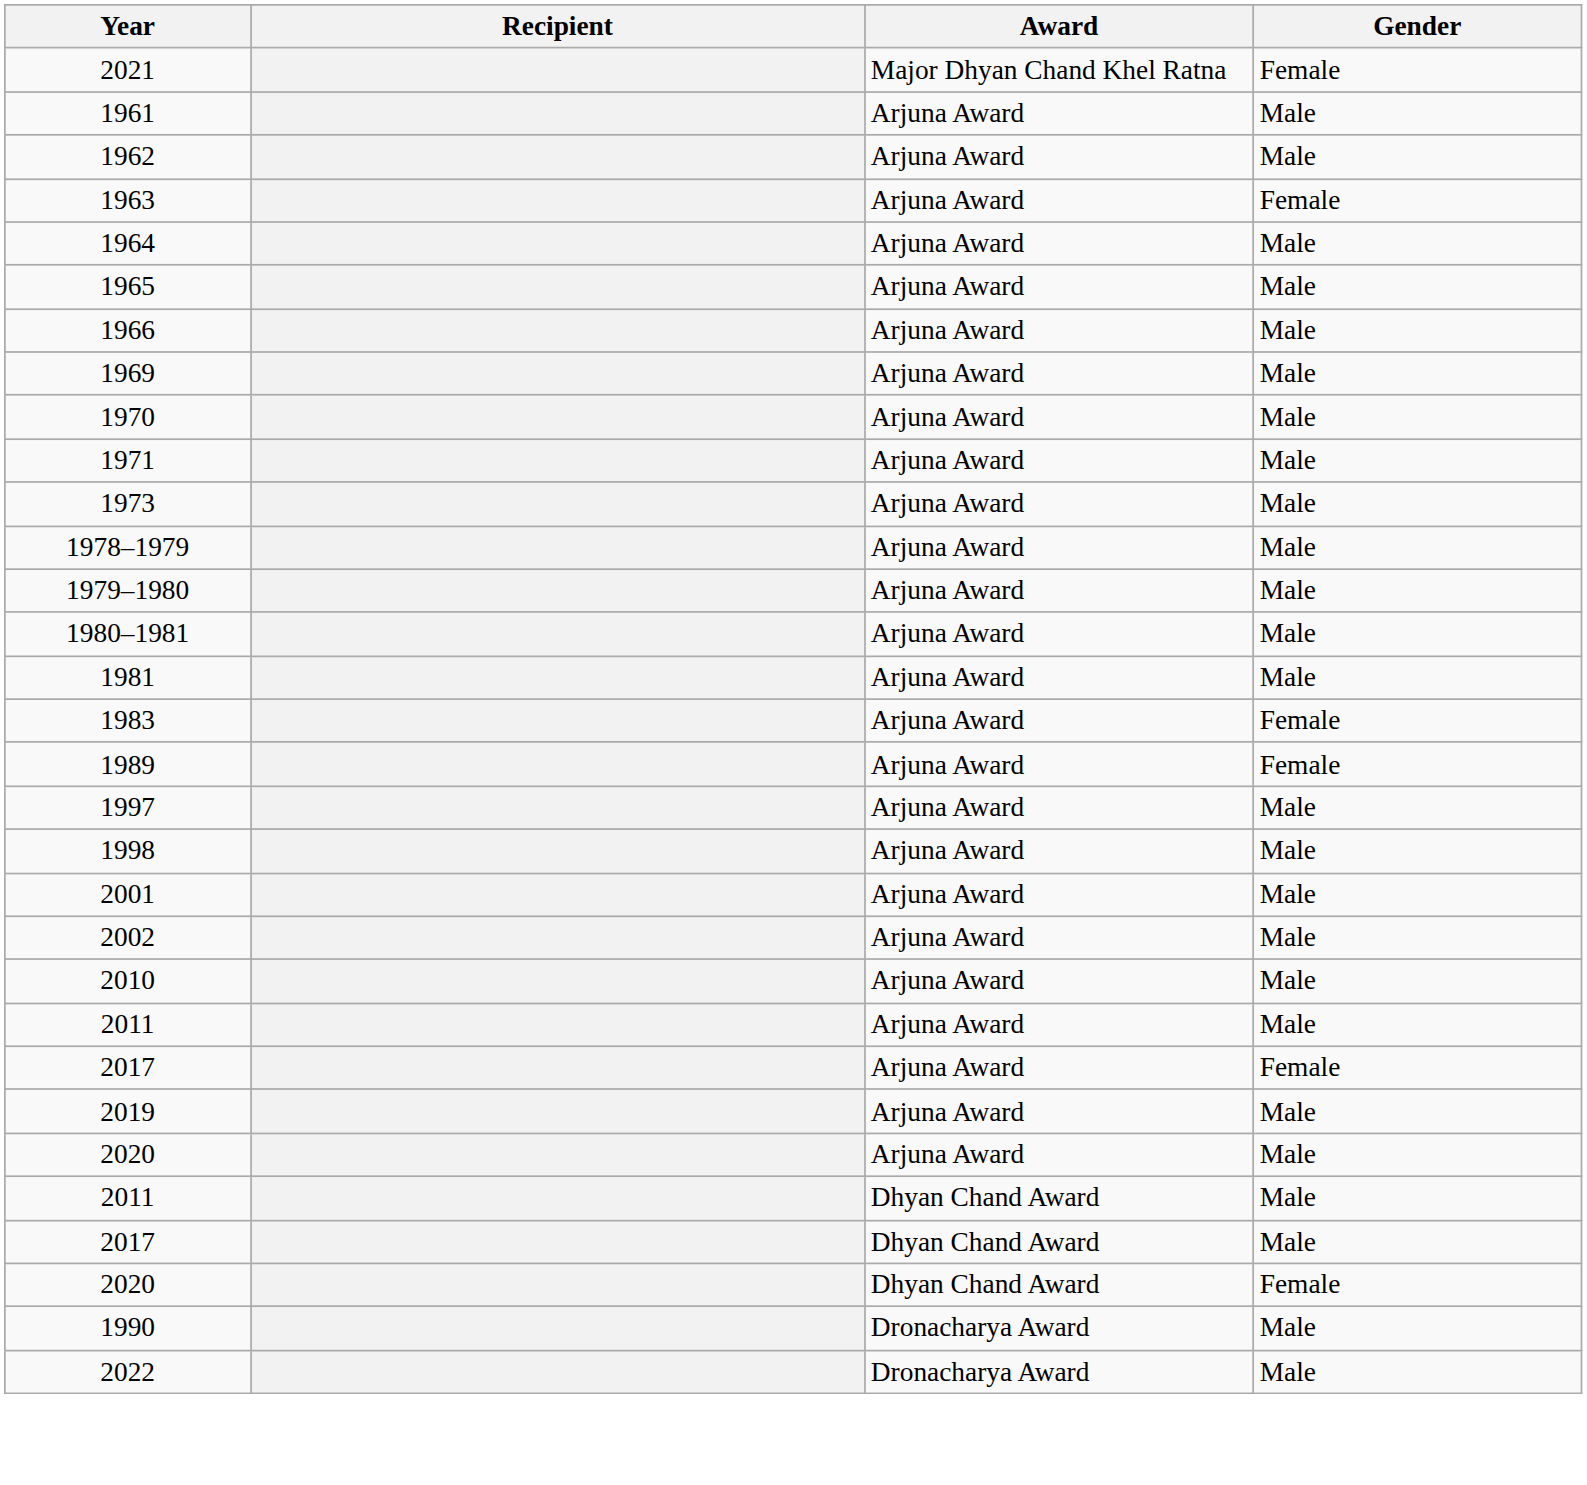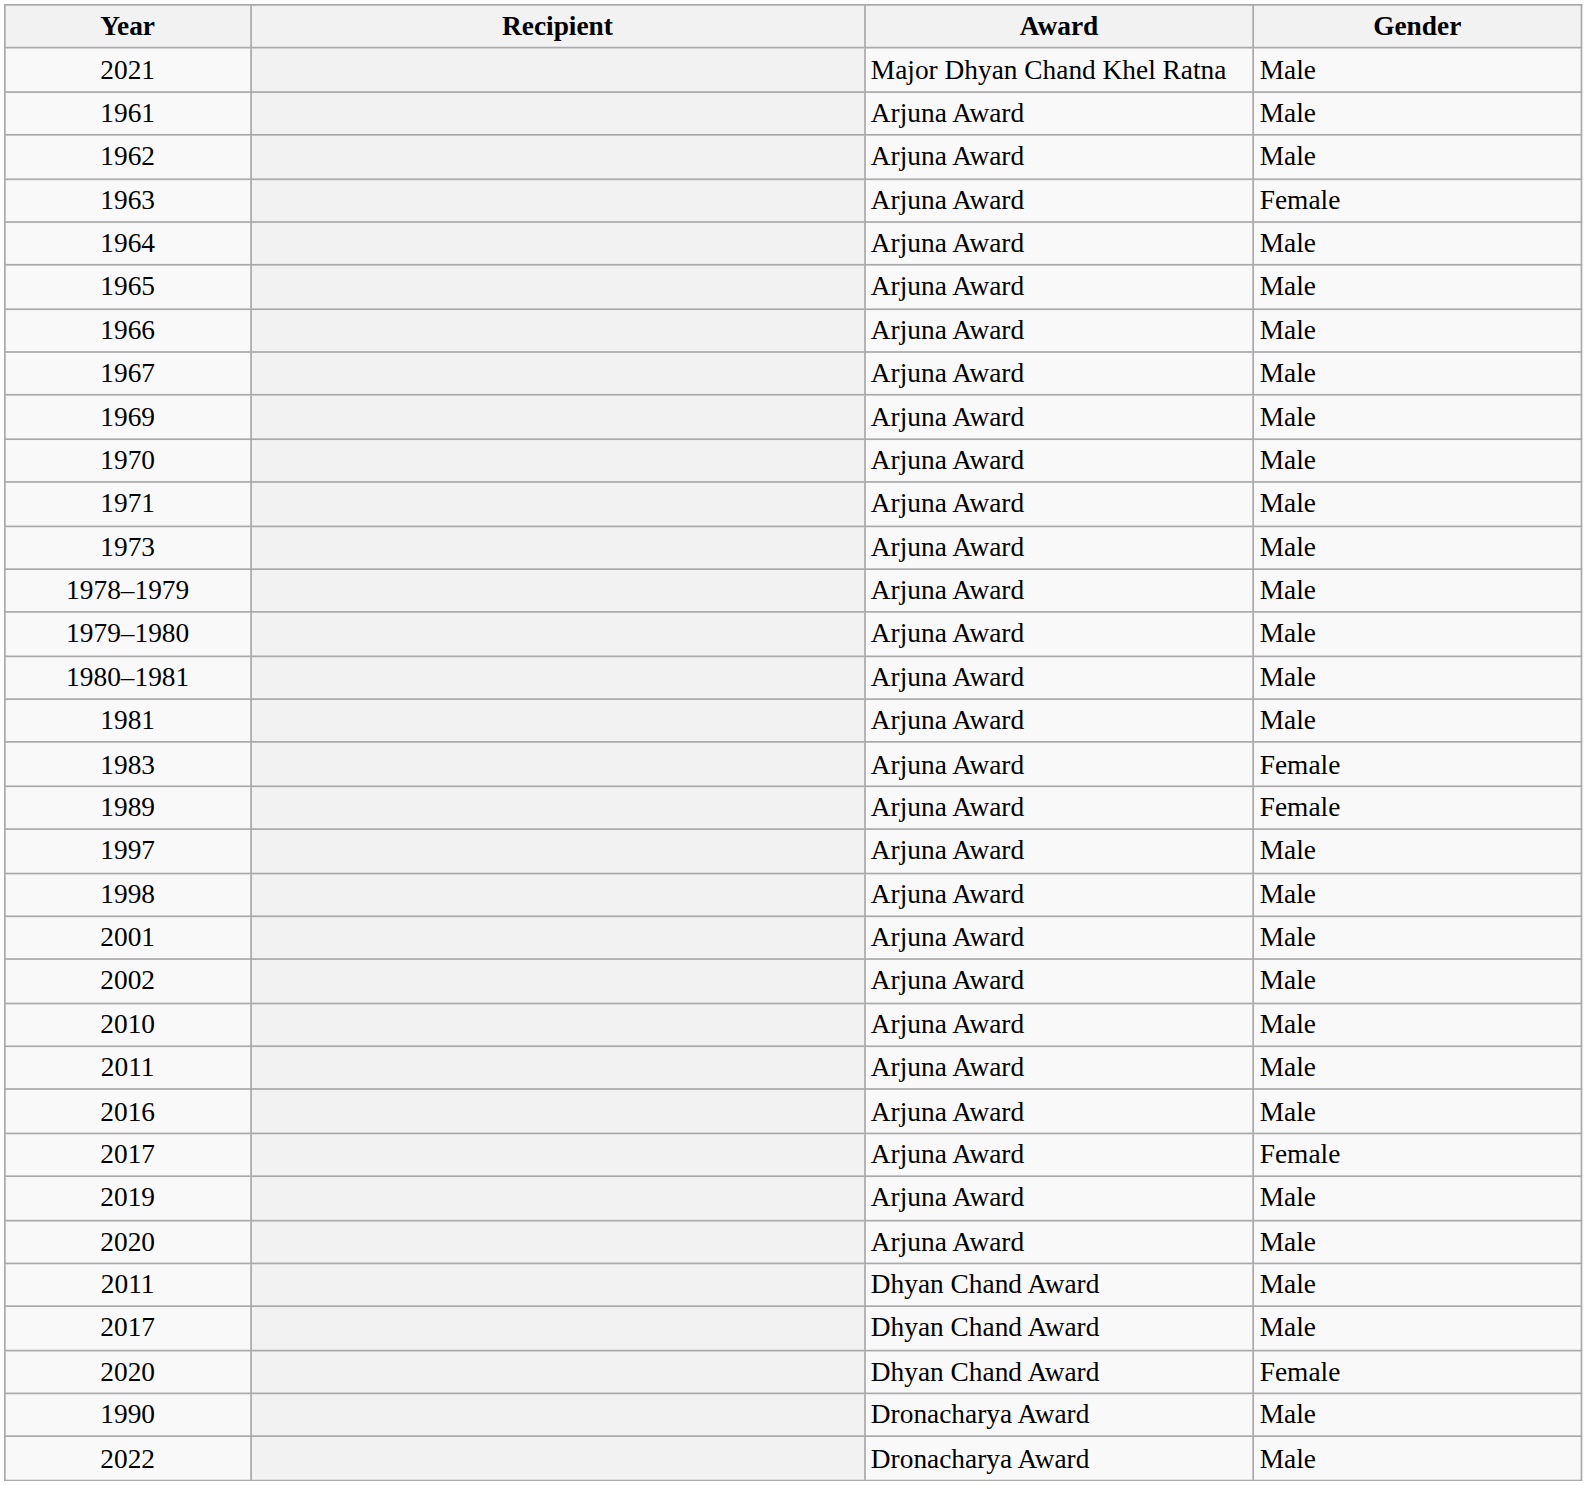2021 | Gender: Female -> Male
+ row: 1967 | Arjuna Award | Male
+ row: 2016 | Arjuna Award | Male
